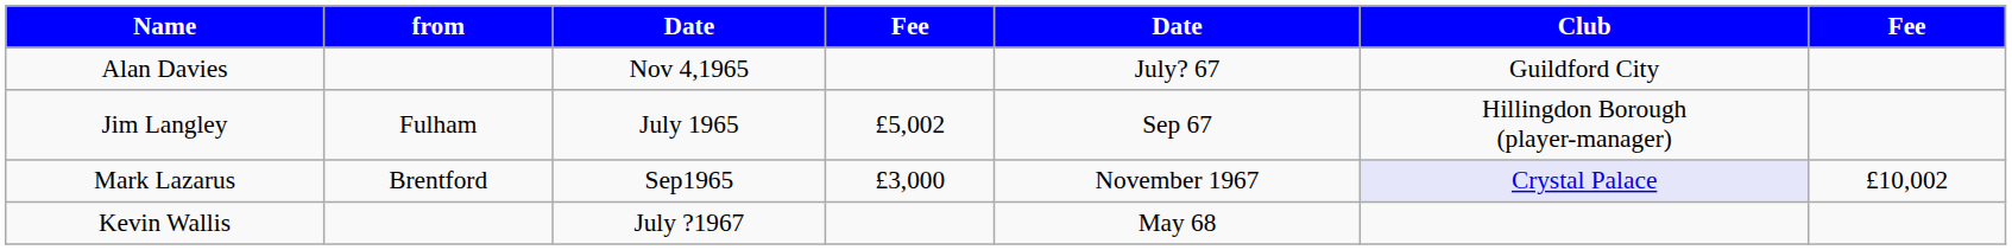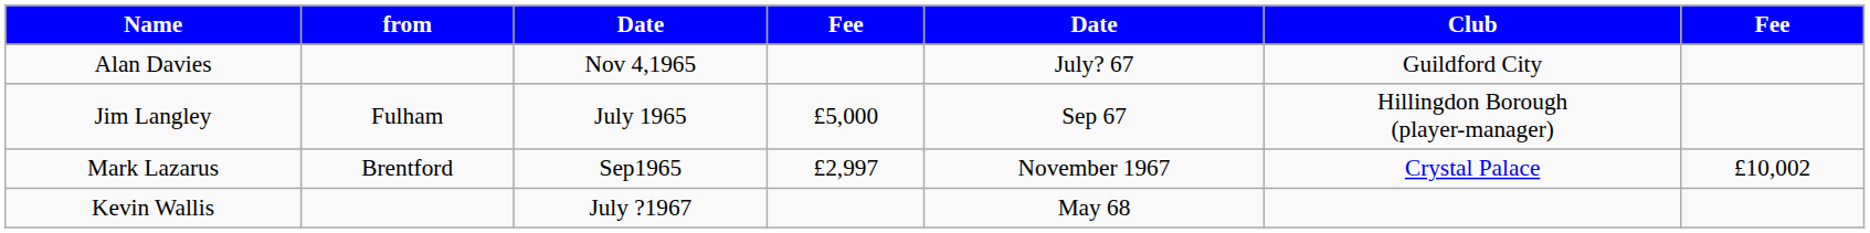Jim Langley | column 4: £5,002 -> £5,000
Mark Lazarus | column 4: £3,000 -> £2,997
Mark Lazarus | Club: lavender background -> no background
